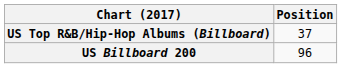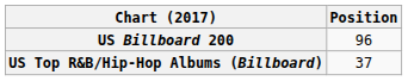rows swapped: US Billboard 200 <-> US Top R&B/Hip-Hop Albums (Billboard)
